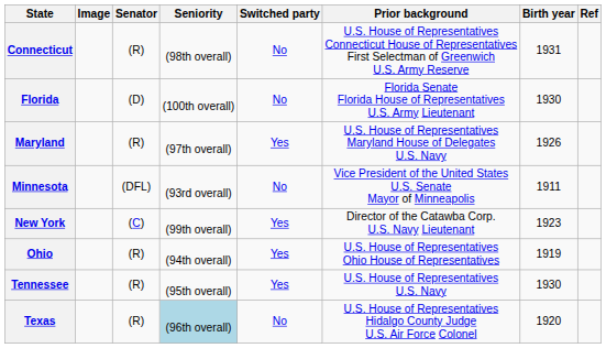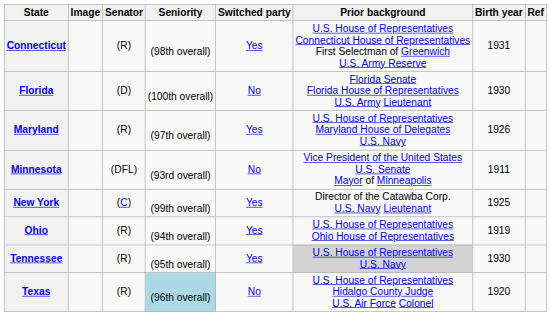Connecticut | Switched party: No -> Yes
New York | Birth year: 1923 -> 1925
Tennessee | Prior background: no background -> lightgrey background
